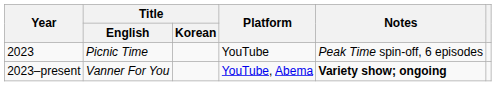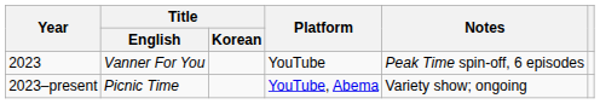2023 | Title / English: Picnic Time -> Vanner For You
2023–present | Title / English: Vanner For You -> Picnic Time
2023–present | Notes: bold -> normal
